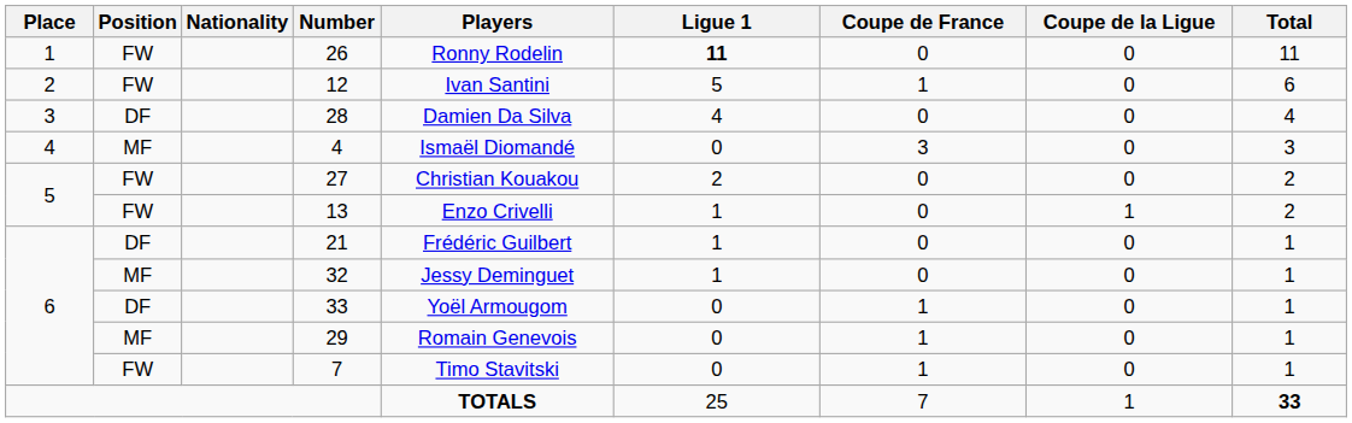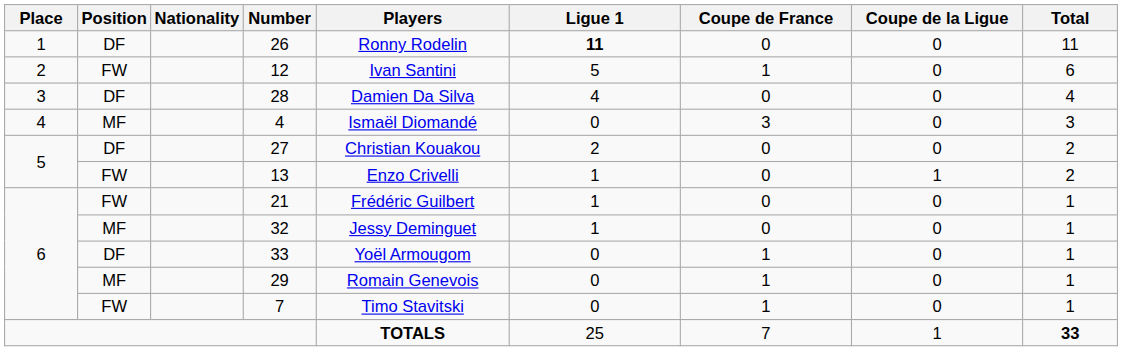26 | Position: FW -> DF
27 | Position: FW -> DF
21 | Position: DF -> FW
